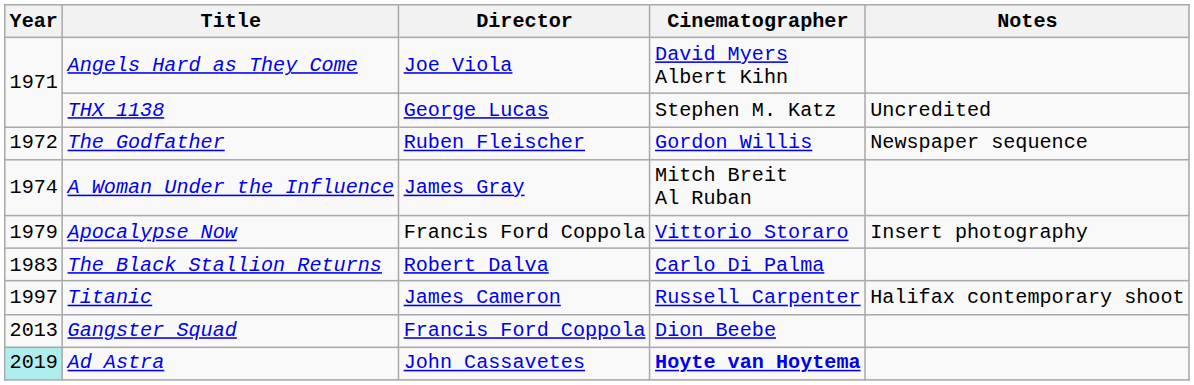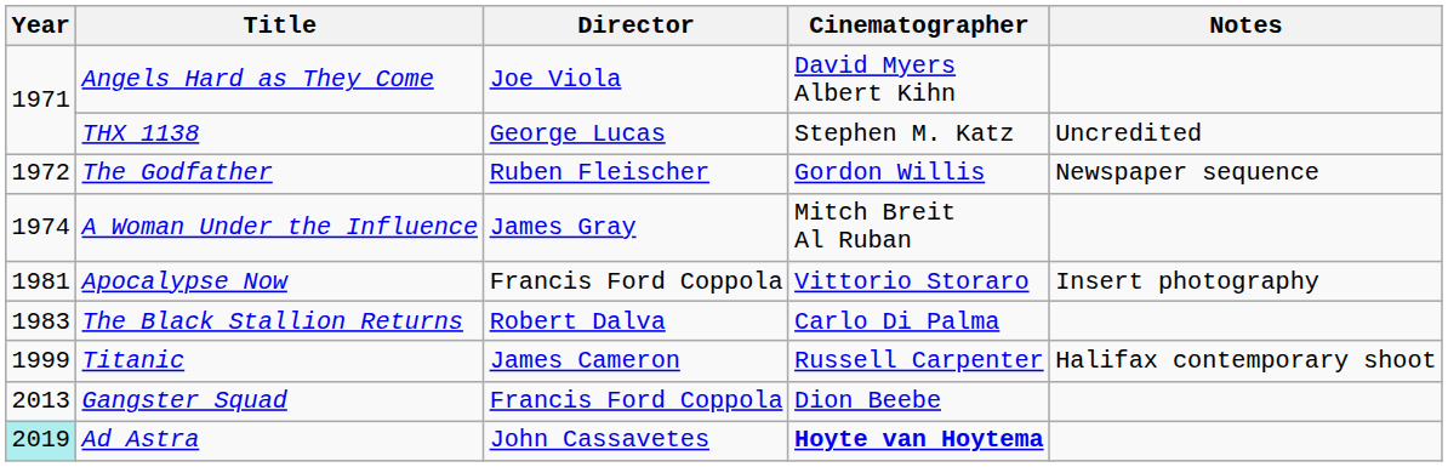Apocalypse Now | Year: 1979 -> 1981
Titanic | Year: 1997 -> 1999
